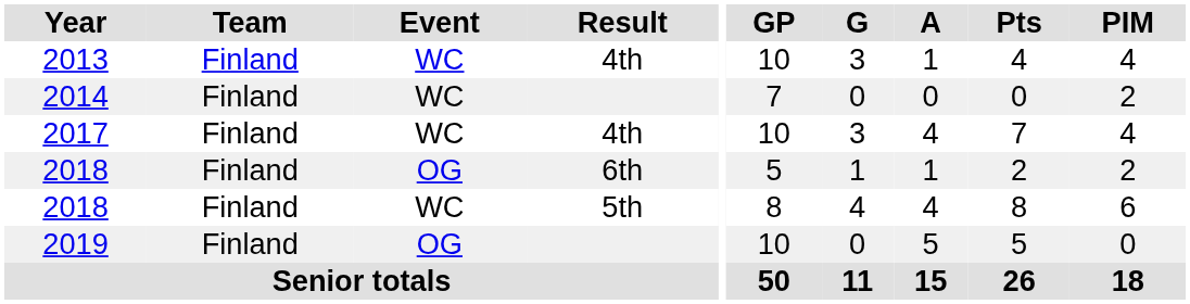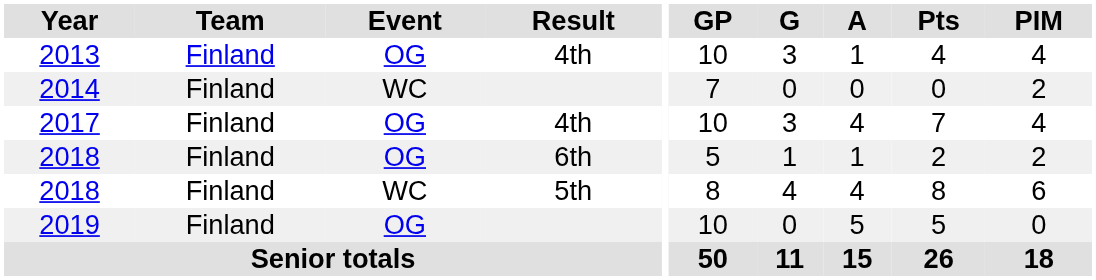2013 | Event: WC -> OG
2017 | Event: WC -> OG
